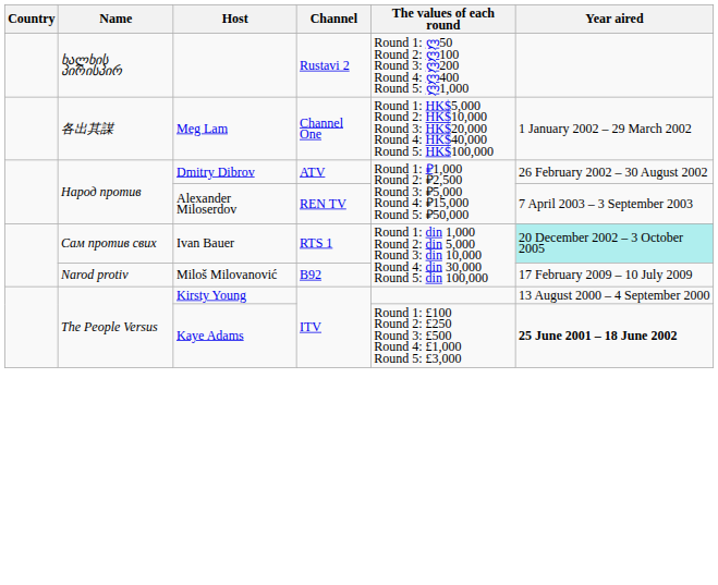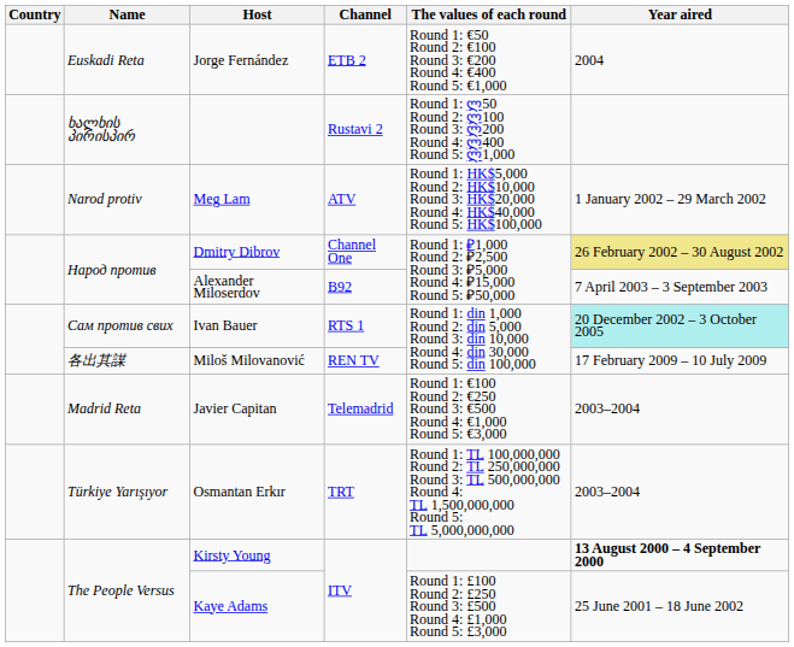+ row: Euskadi Reta | Jorge Fernández | ETB 2 | Round 1: €50 Round 2: €100 Round 3: €200 Round 4: €400 Round 5: €1,000 | 2004
Meg Lam | Name: 各出其謀 -> Narod protiv
Meg Lam | Channel: Channel One -> ATV
Dmitry Dibrov | Channel: ATV -> Channel One
Dmitry Dibrov | Year aired: no background -> khaki background
Alexander Miloserdov | Channel: REN TV -> B92
Miloš Milovanović | Name: Narod protiv -> 各出其謀
Miloš Milovanović | Channel: B92 -> REN TV
+ row: Madrid Reta | Javier Capitan | Telemadrid | Round 1: €100 Round 2: €250 Round 3: €500 Round 4: €1,000 Round 5: €3,000 | 2003–2004
+ row: Türkiye Yarışıyor | Osmantan Erkır | TRT | Round 1: TL 100,000,000 Round 2: TL 250,000,000 Round 3: TL 500,000,000 Round 4: TL 1,500,000,000 Round 5: TL 5,000,000,000 | 2003–2004
Kirsty Young | Year aired: normal -> bold
Kaye Adams | Year aired: bold -> normal
